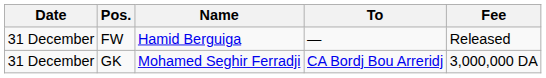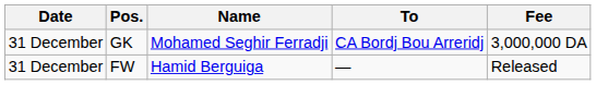rows swapped: GK <-> FW
